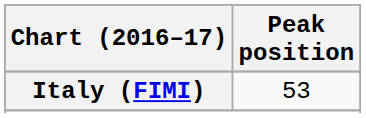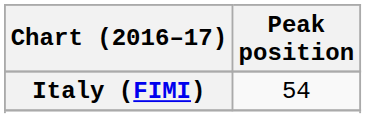Italy (FIMI) | Peak position: 53 -> 54
